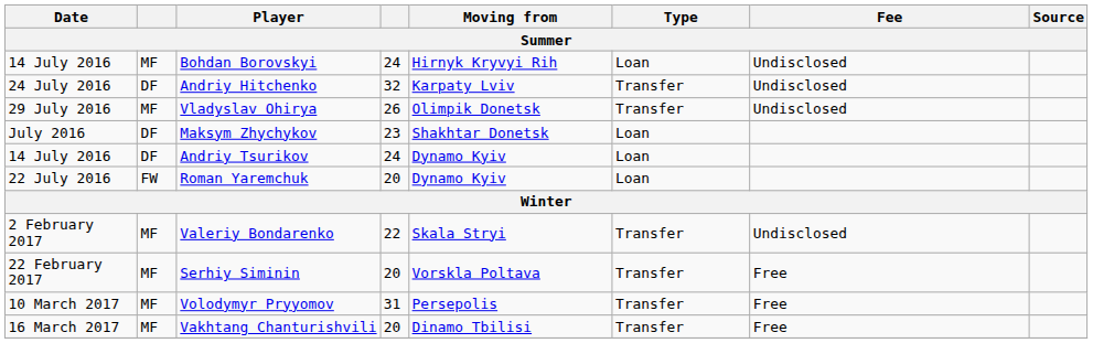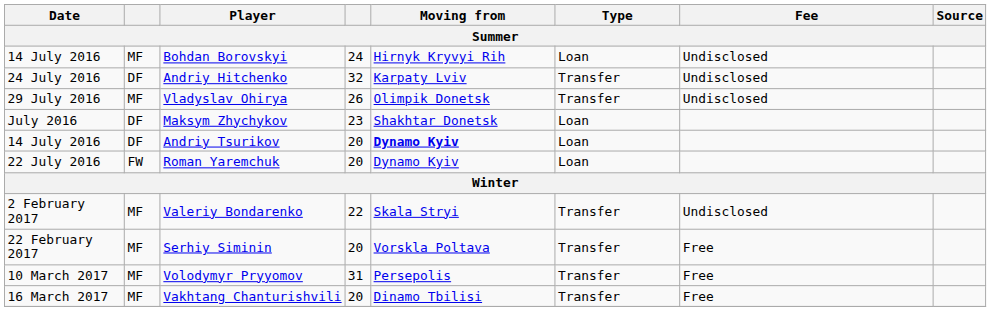Andriy Tsurikov | column 4: 24 -> 20
Andriy Tsurikov | Moving from: normal -> bold
